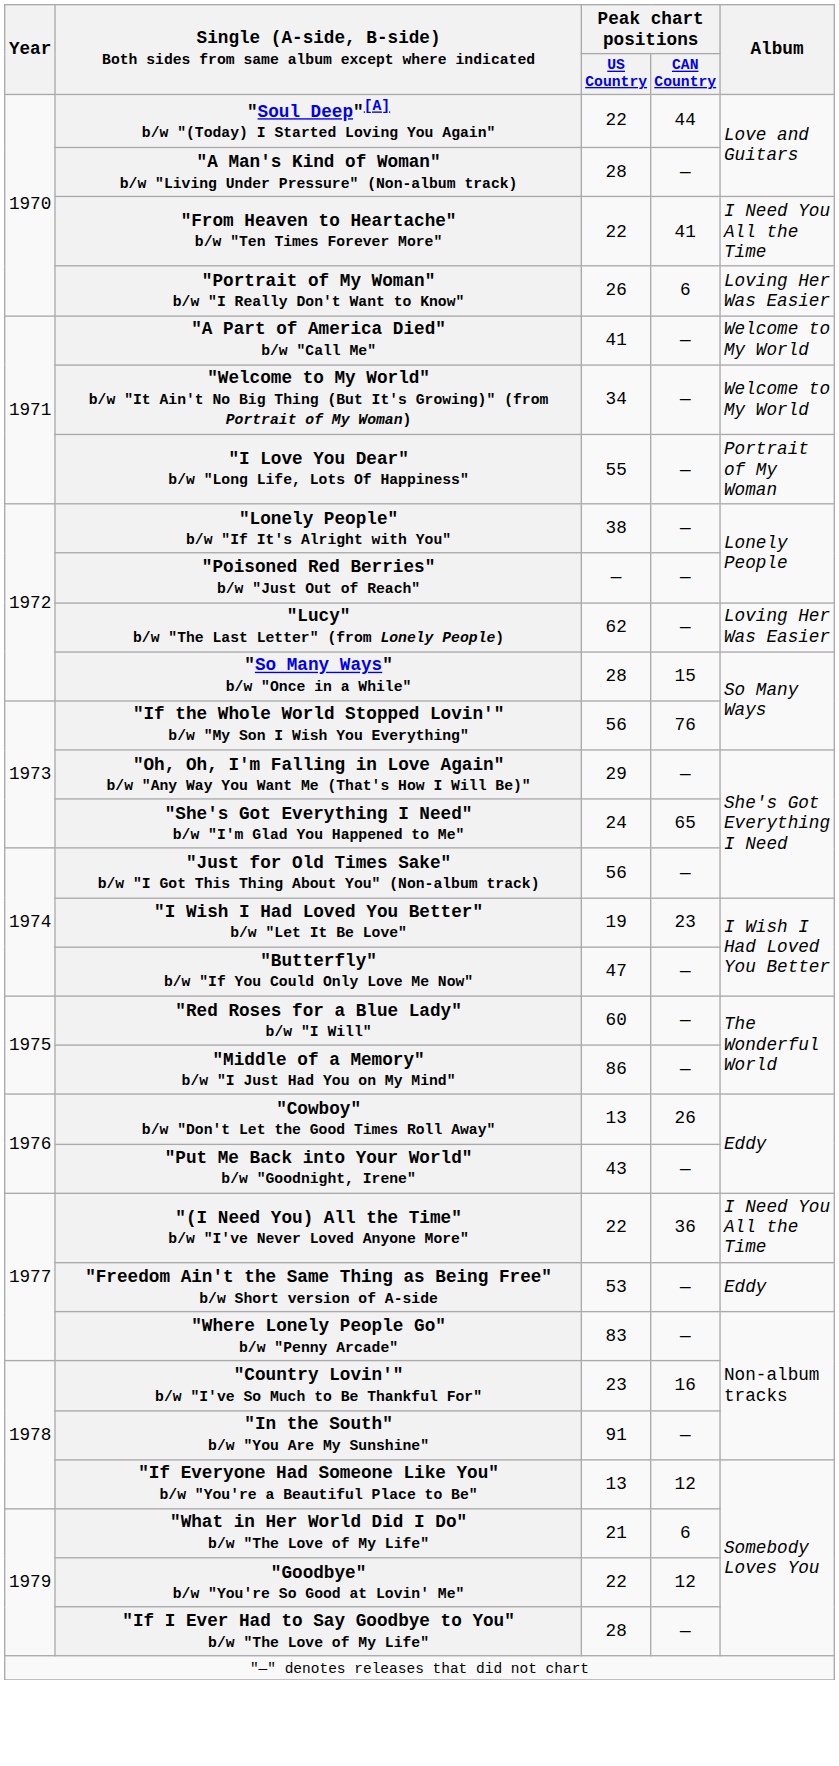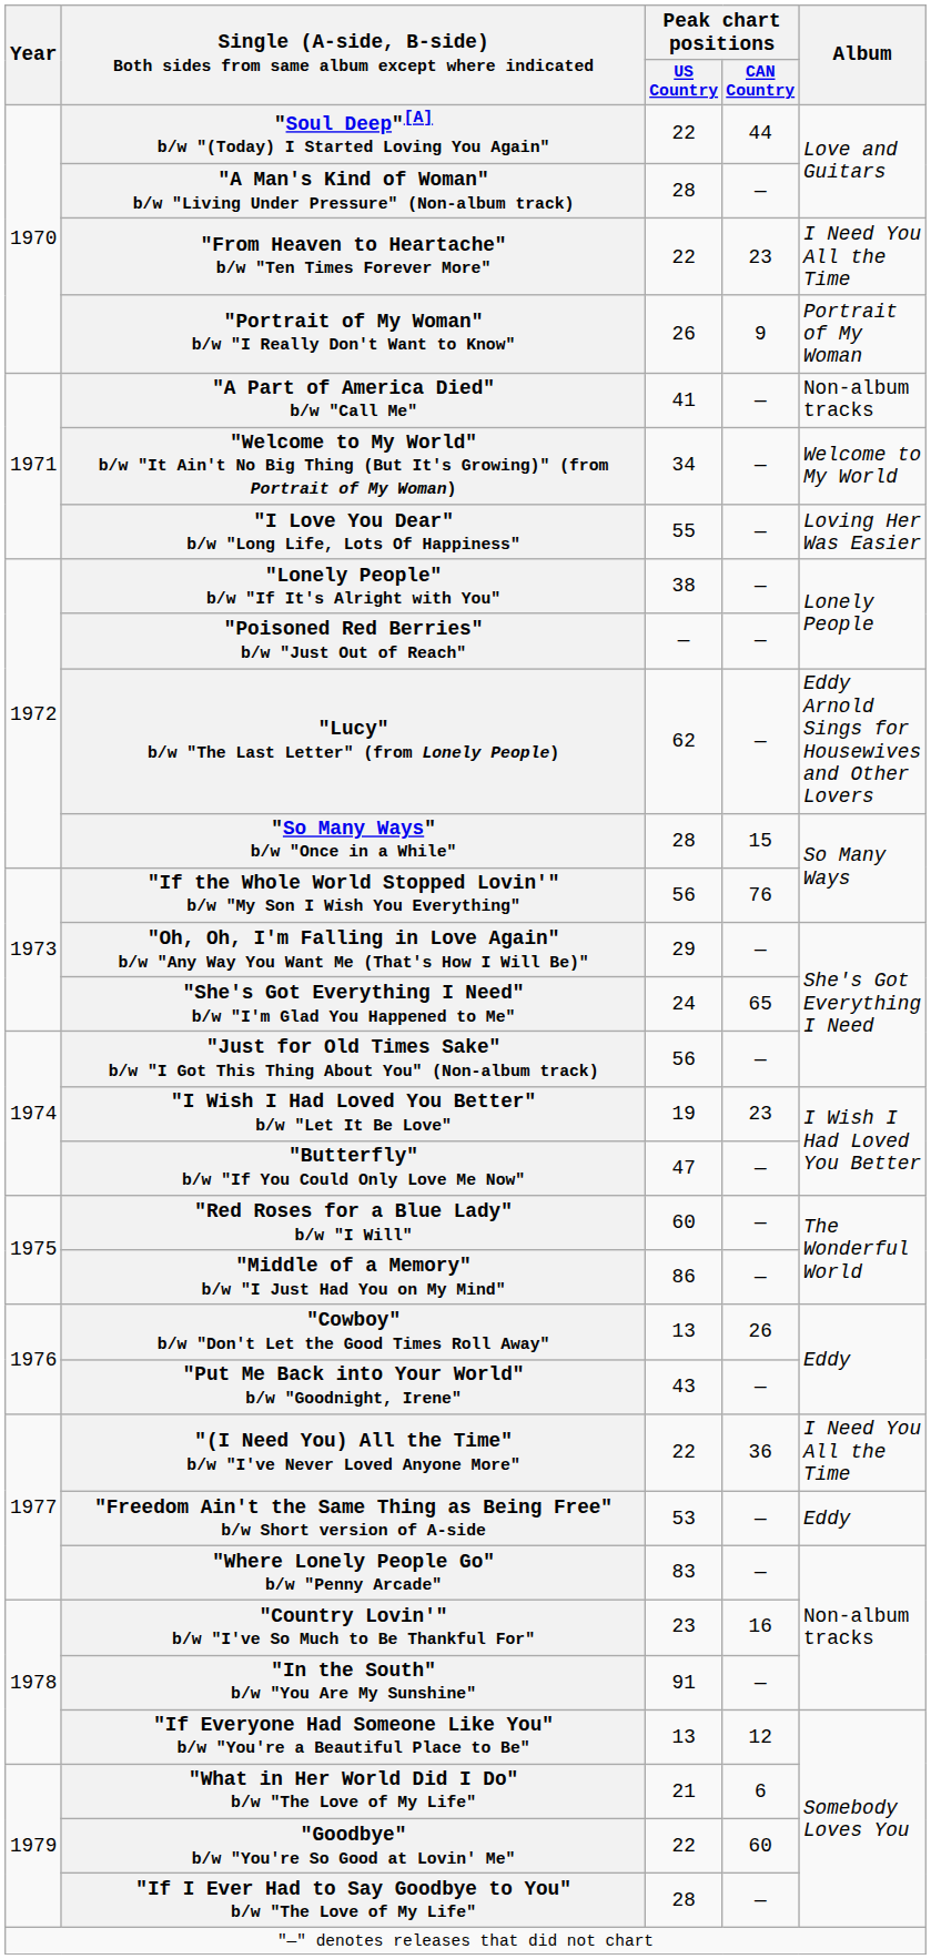"From Heaven to Heartache" b/w "Ten Times Forever More" | Peak chart positions / CAN Country: 41 -> 23
"Portrait of My Woman" b/w "I Really Don't Want to Know" | Peak chart positions / CAN Country: 6 -> 9
"Portrait of My Woman" b/w "I Really Don't Want to Know" | Album: Loving Her Was Easier -> Portrait of My Woman
"A Part of America Died" b/w "Call Me" | Album: Welcome to My World -> Non-album tracks
"I Love You Dear" b/w "Long Life, Lots Of Happiness" | Album: Portrait of My Woman -> Loving Her Was Easier
"Lucy" b/w "The Last Letter" (from Lonely People) | Album: Loving Her Was Easier -> Eddy Arnold Sings for Housewives and Other Lovers
"Goodbye" b/w "You're So Good at Lovin' Me" | Peak chart positions / CAN Country: 12 -> 60
